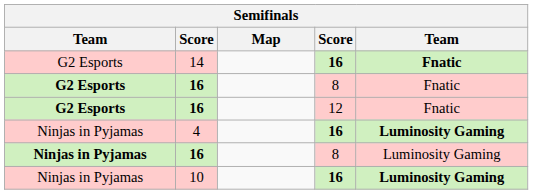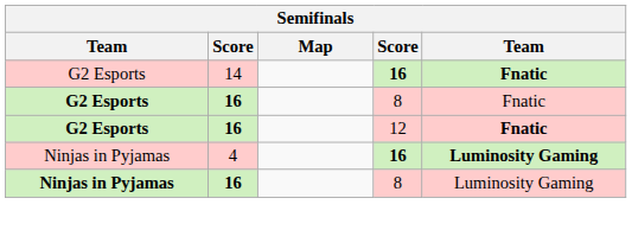16 / 12 | column 5: normal -> bold
- row: Ninjas in Pyjamas | 10 | 16 | Luminosity Gaming
